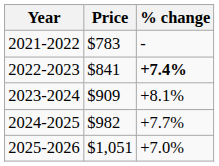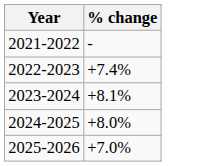- column: Price | $783 | $841 | $909 | $982 | $1,051
2022-2023 | % change: bold -> normal
2024-2025 | % change: +7.7% -> +8.0%
